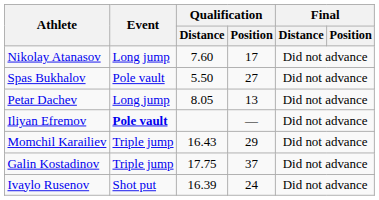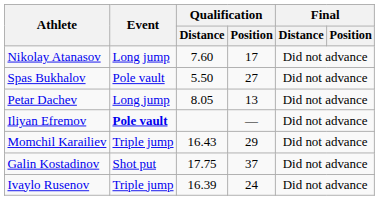Galin Kostadinov | Event: Triple jump -> Shot put
Ivaylo Rusenov | Event: Shot put -> Triple jump
